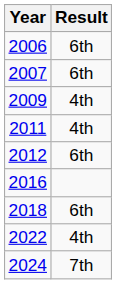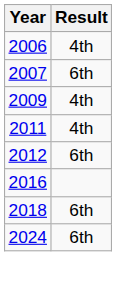2006 | Result: 6th -> 4th
- row: 2022 | 4th
2024 | Result: 7th -> 6th
